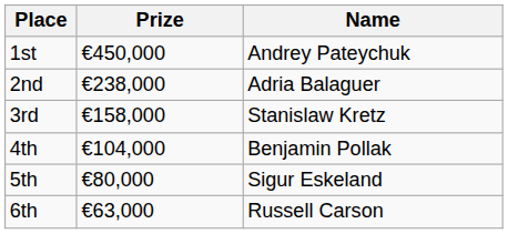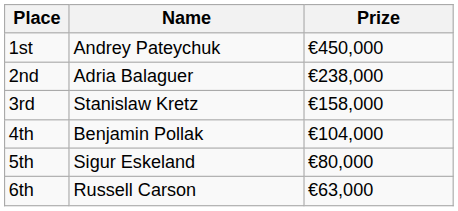columns swapped: Name <-> Prize
